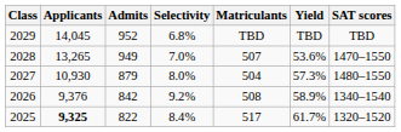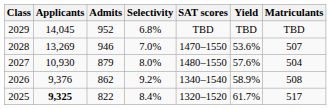columns swapped: Matriculants <-> SAT scores
2028 | Applicants: 13,265 -> 13,269
2028 | Admits: 949 -> 946
2027 | Yield: 57.3% -> 57.6%
2026 | Admits: 842 -> 862
